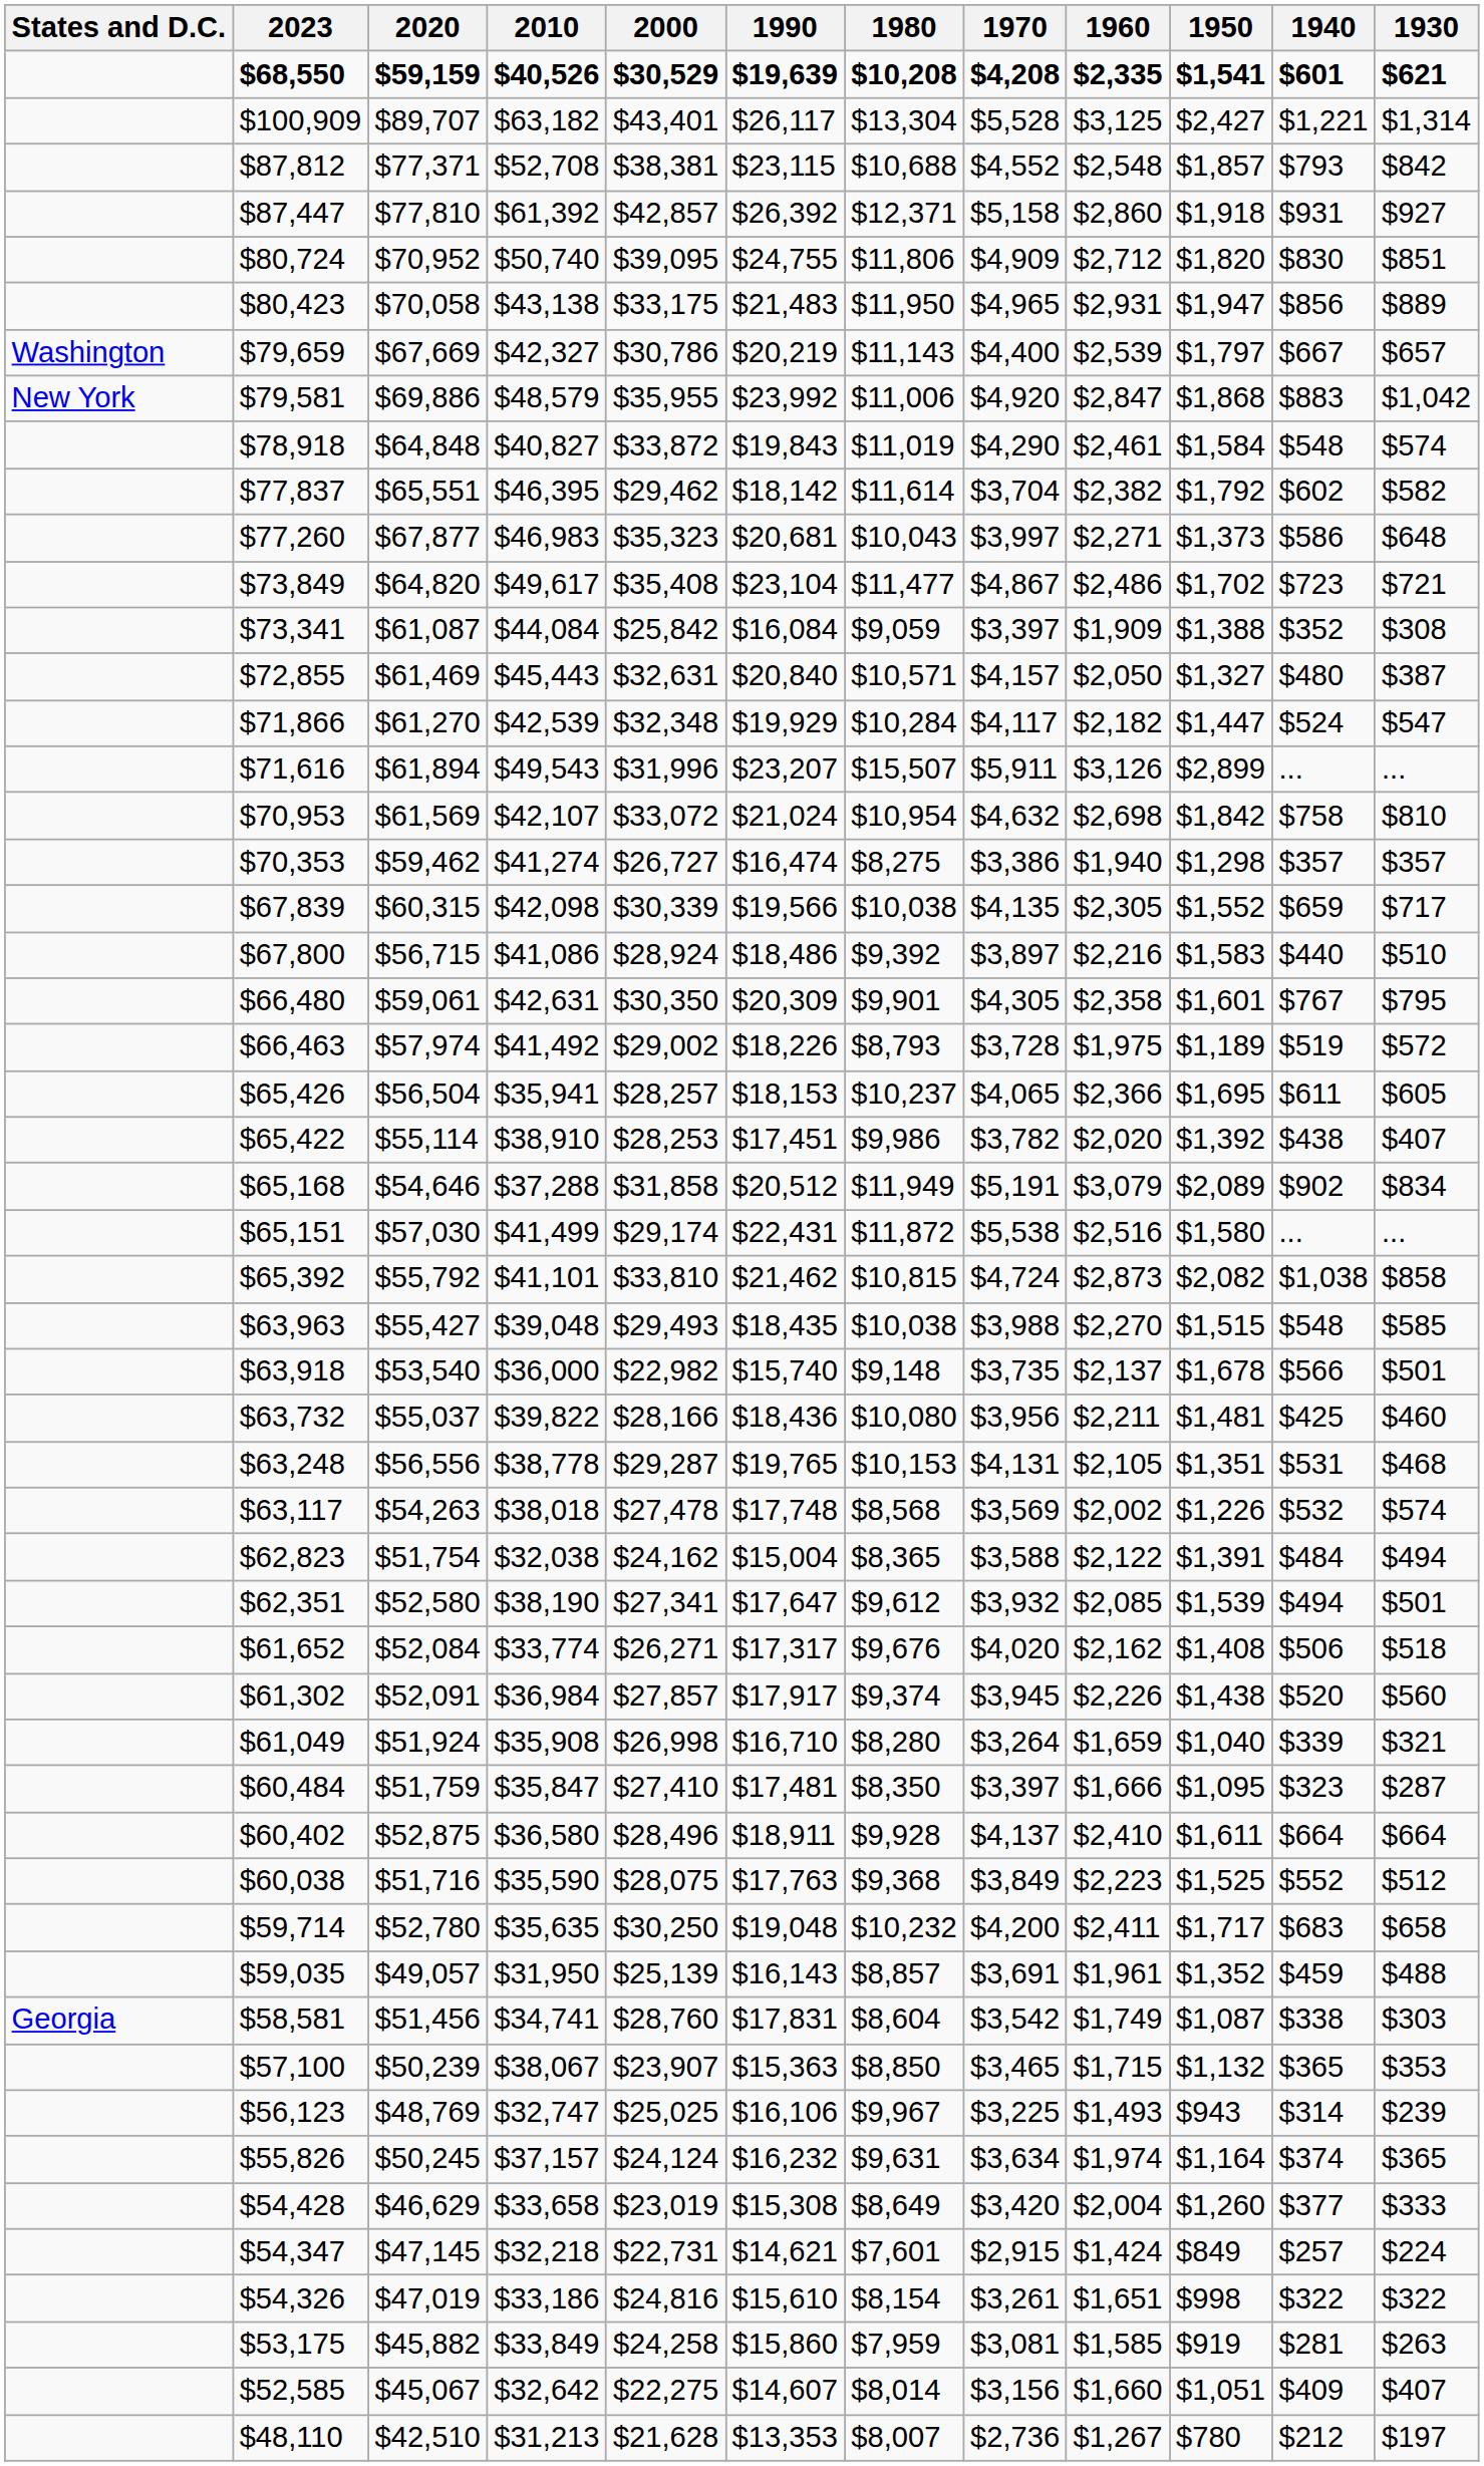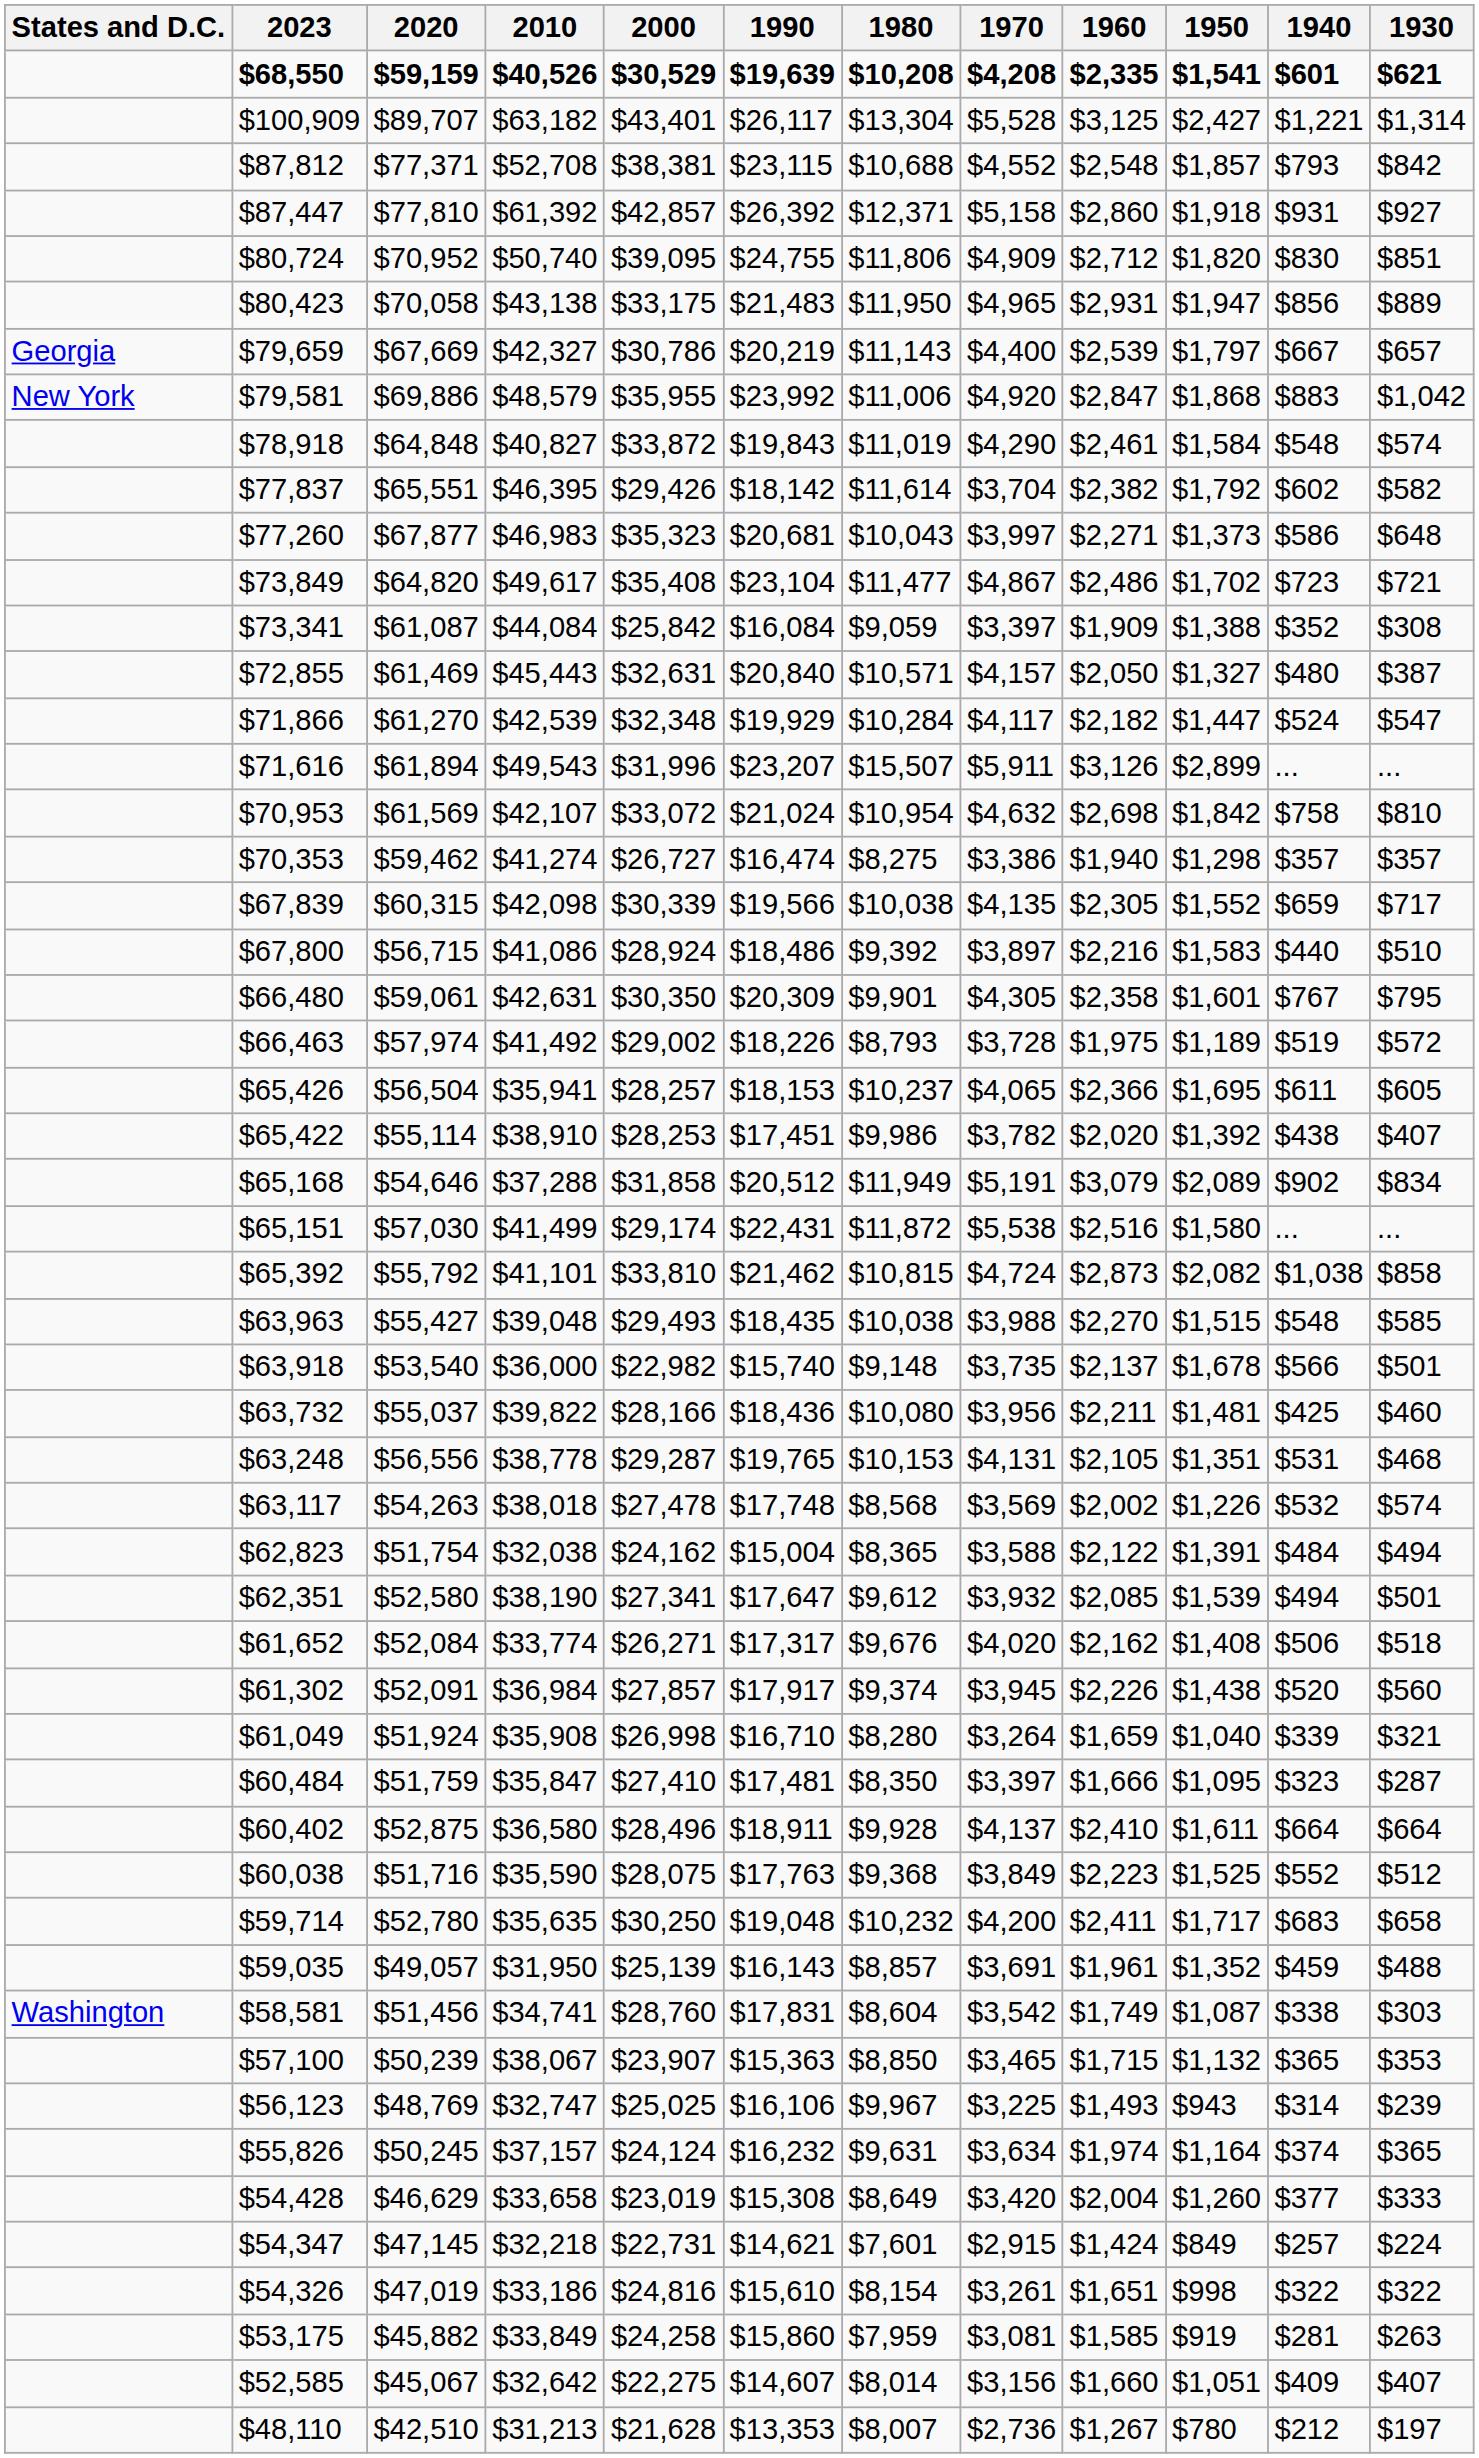$79,659 | States and D.C.: Washington -> Georgia
$77,837 | 2000: $29,462 -> $29,426
$58,581 | States and D.C.: Georgia -> Washington
